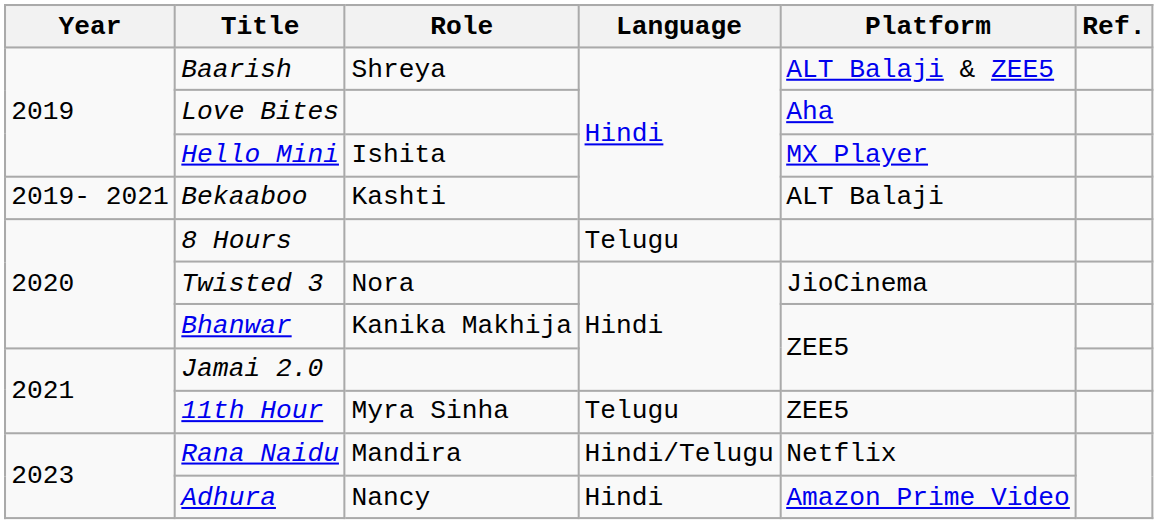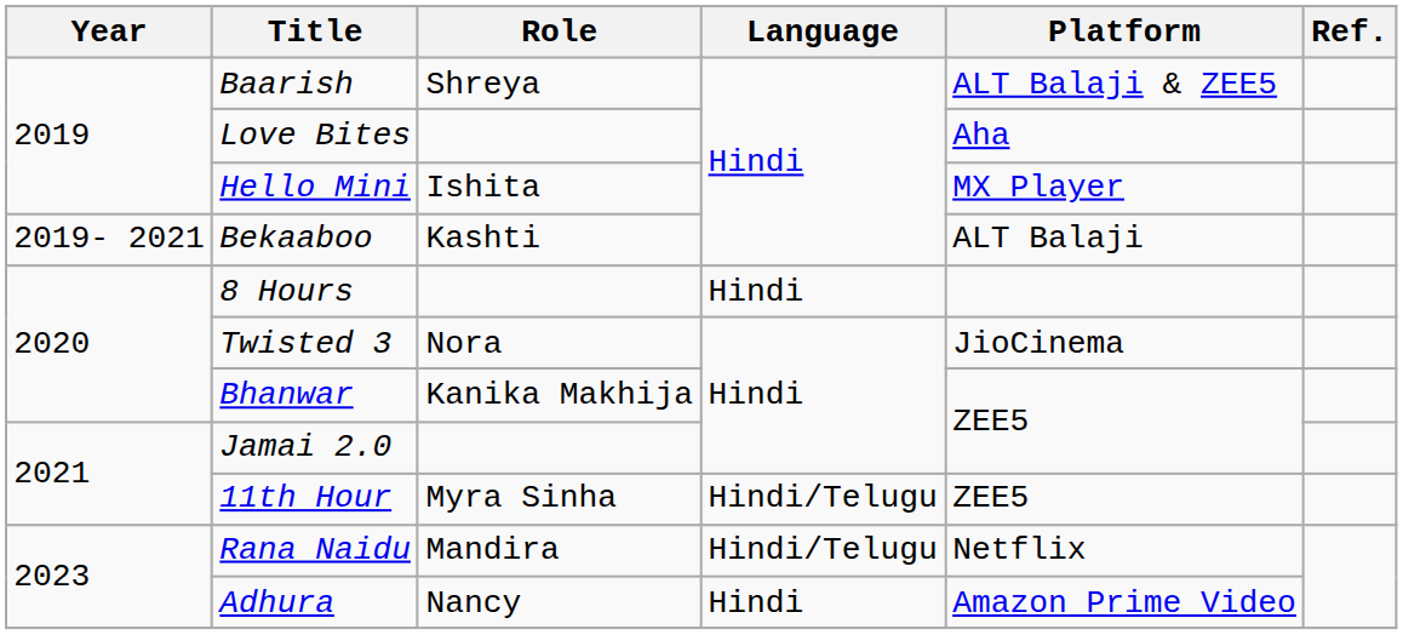8 Hours | Language: Telugu -> Hindi
11th Hour | Language: Telugu -> Hindi/Telugu
